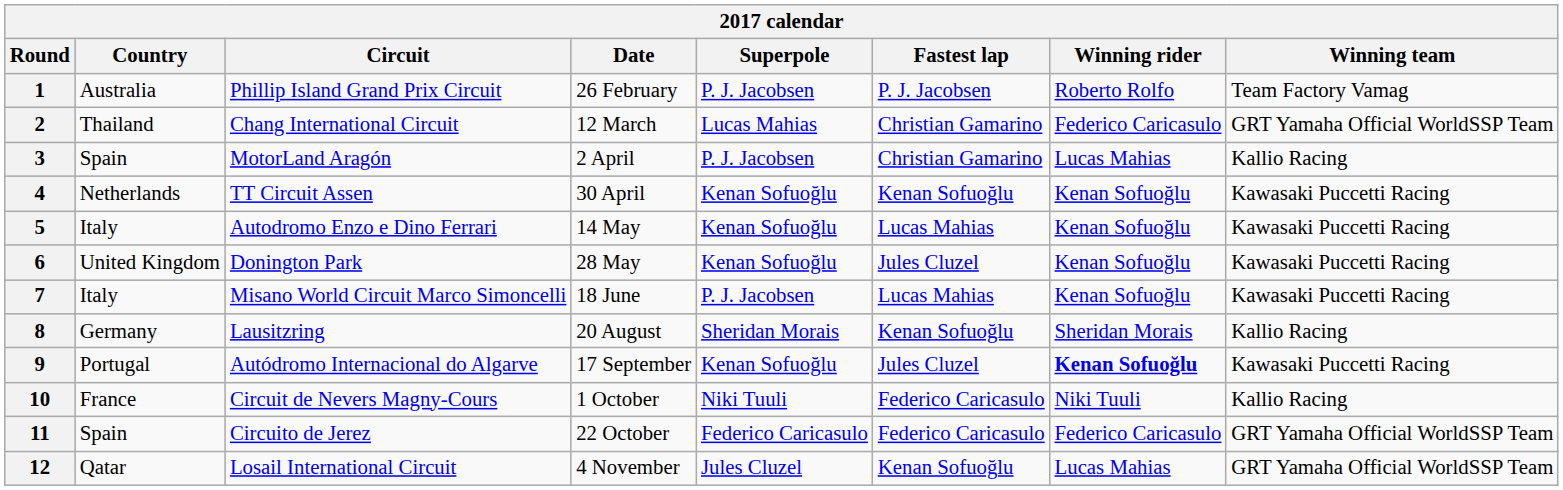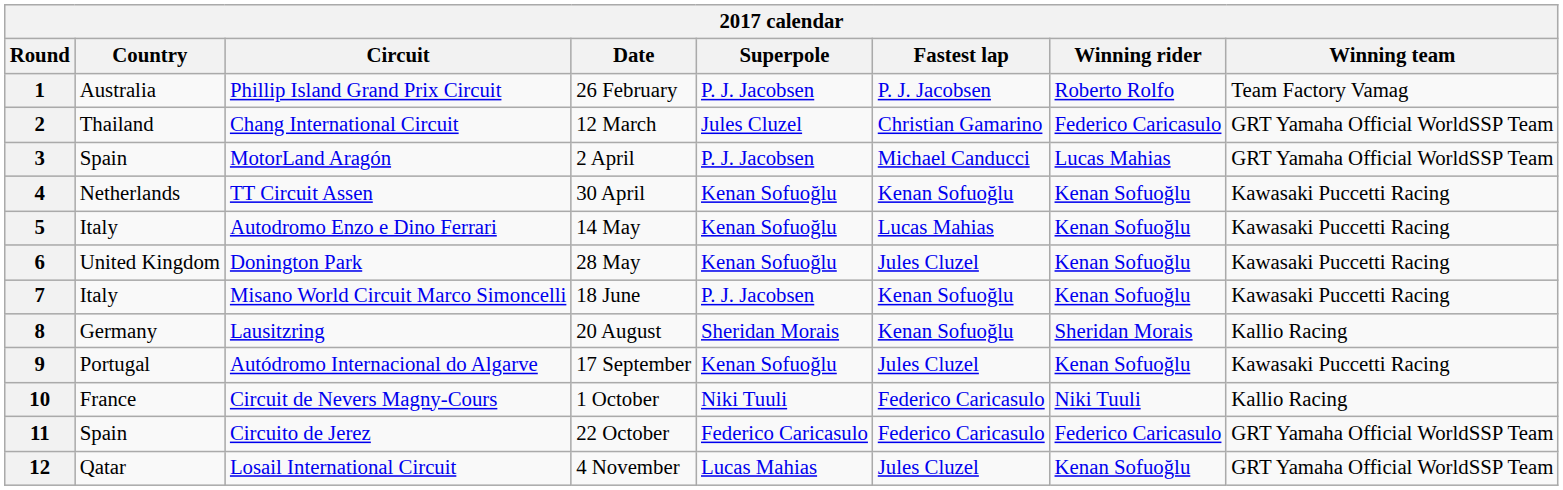2 | Superpole: Lucas Mahias -> Jules Cluzel
3 | Fastest lap: Christian Gamarino -> Michael Canducci
3 | Winning team: Kallio Racing -> GRT Yamaha Official WorldSSP Team
7 | Fastest lap: Lucas Mahias -> Kenan Sofuoğlu
9 | Winning rider: bold -> normal
12 | Superpole: Jules Cluzel -> Lucas Mahias
12 | Fastest lap: Kenan Sofuoğlu -> Jules Cluzel
12 | Winning rider: Lucas Mahias -> Kenan Sofuoğlu
